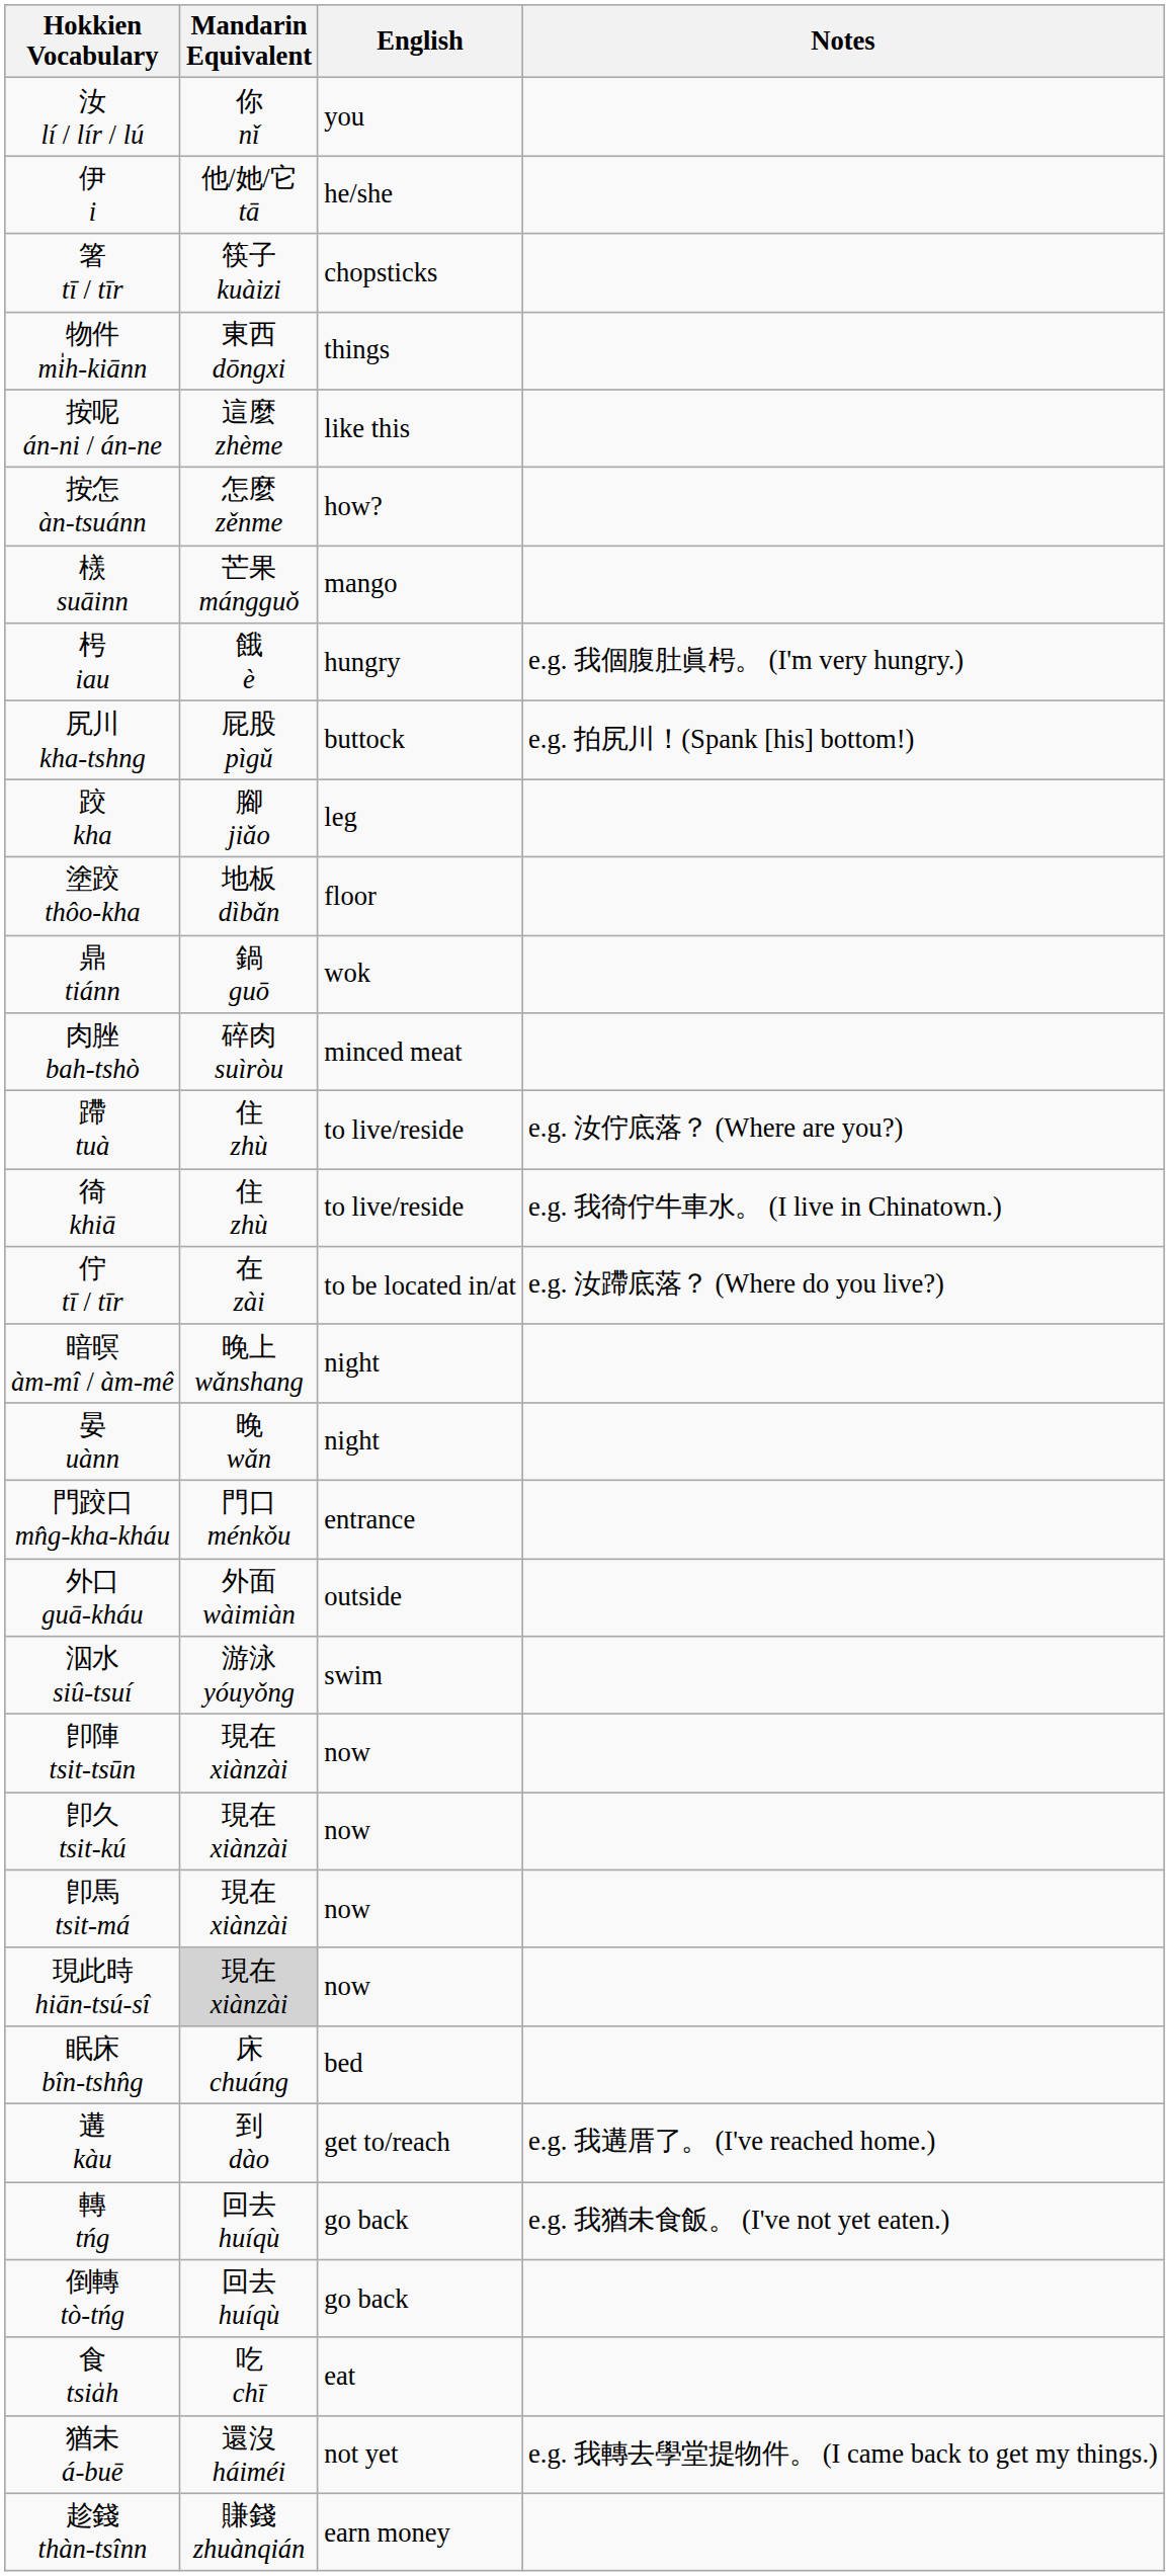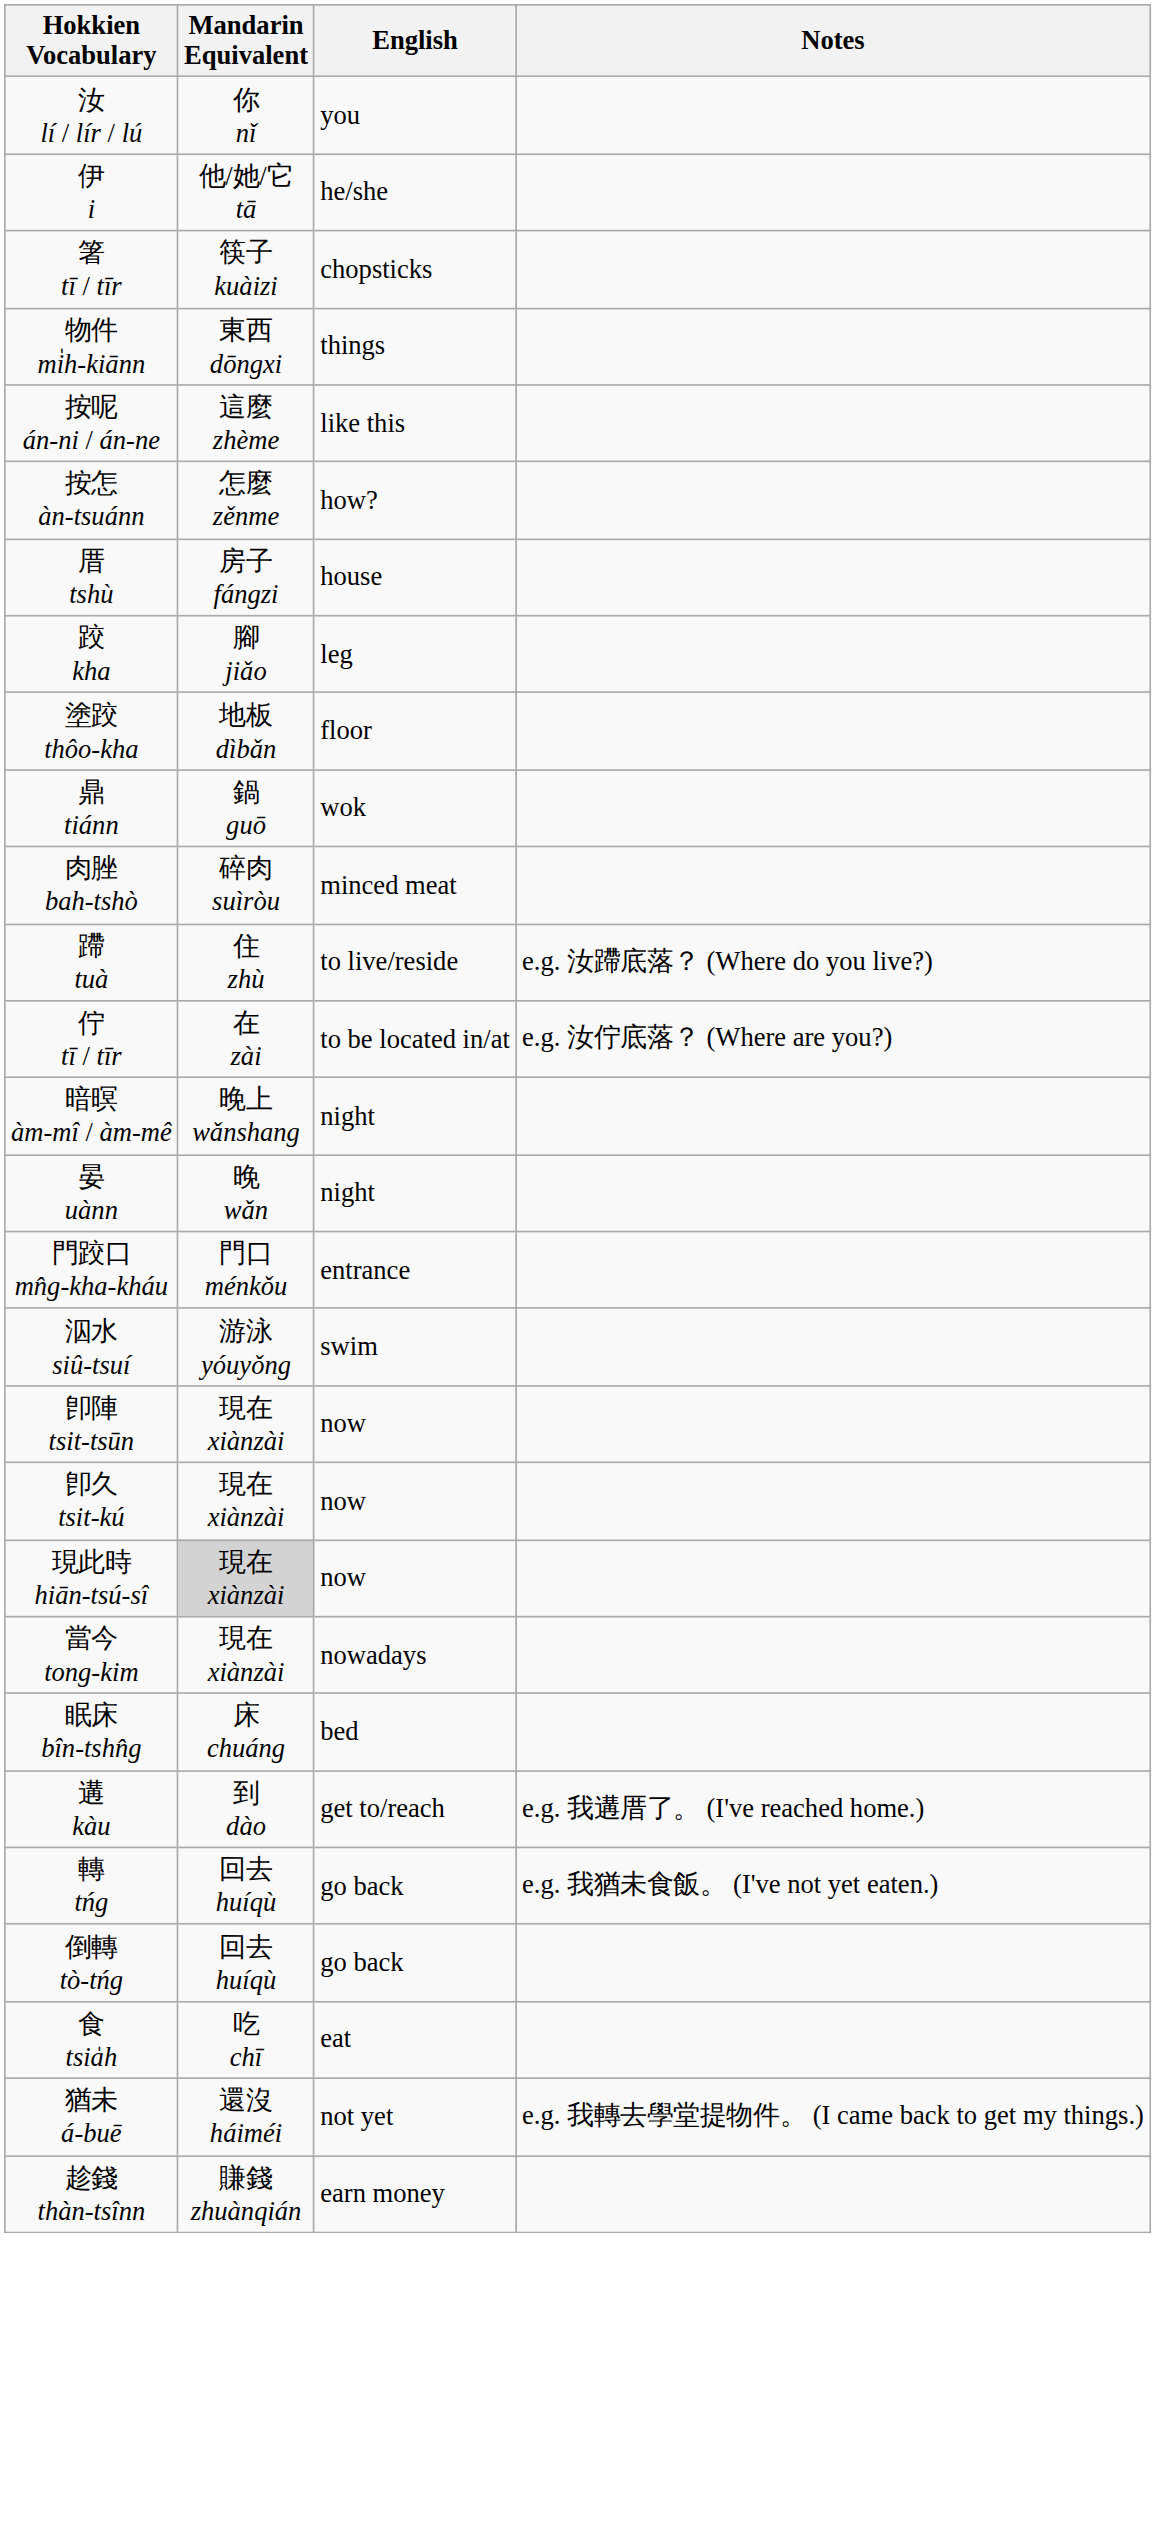+ row: 厝 tshù | 房子 fángzi | house
- row: 檨 suāinn | 芒果 mángguǒ | mango
- row: 枵 iau | 餓 è | hungry | e.g. 我個腹肚眞枵。 (I'm very hungry.)
- row: 尻川 kha-tshng | 屁股 pìgǔ | buttock | e.g. 拍尻川！(Spank [his] bottom!)
蹛 tuà | Notes: e.g. 汝佇底落？ (Where are you?) -> e.g. 汝蹛底落？ (Where do you live?)
- row: 徛 khiā | 住 zhù | to live/reside | e.g. 我徛佇牛車水。 (I live in Chinatown.)
佇 tī / tīr | Notes: e.g. 汝蹛底落？ (Where do you live?) -> e.g. 汝佇底落？ (Where are you?)
- row: 外口 guā-kháu | 外面 wàimiàn | outside
- row: 卽馬 tsit-má | 現在 xiànzài | now
+ row: 當今 tong-kim | 現在 xiànzài | nowadays
